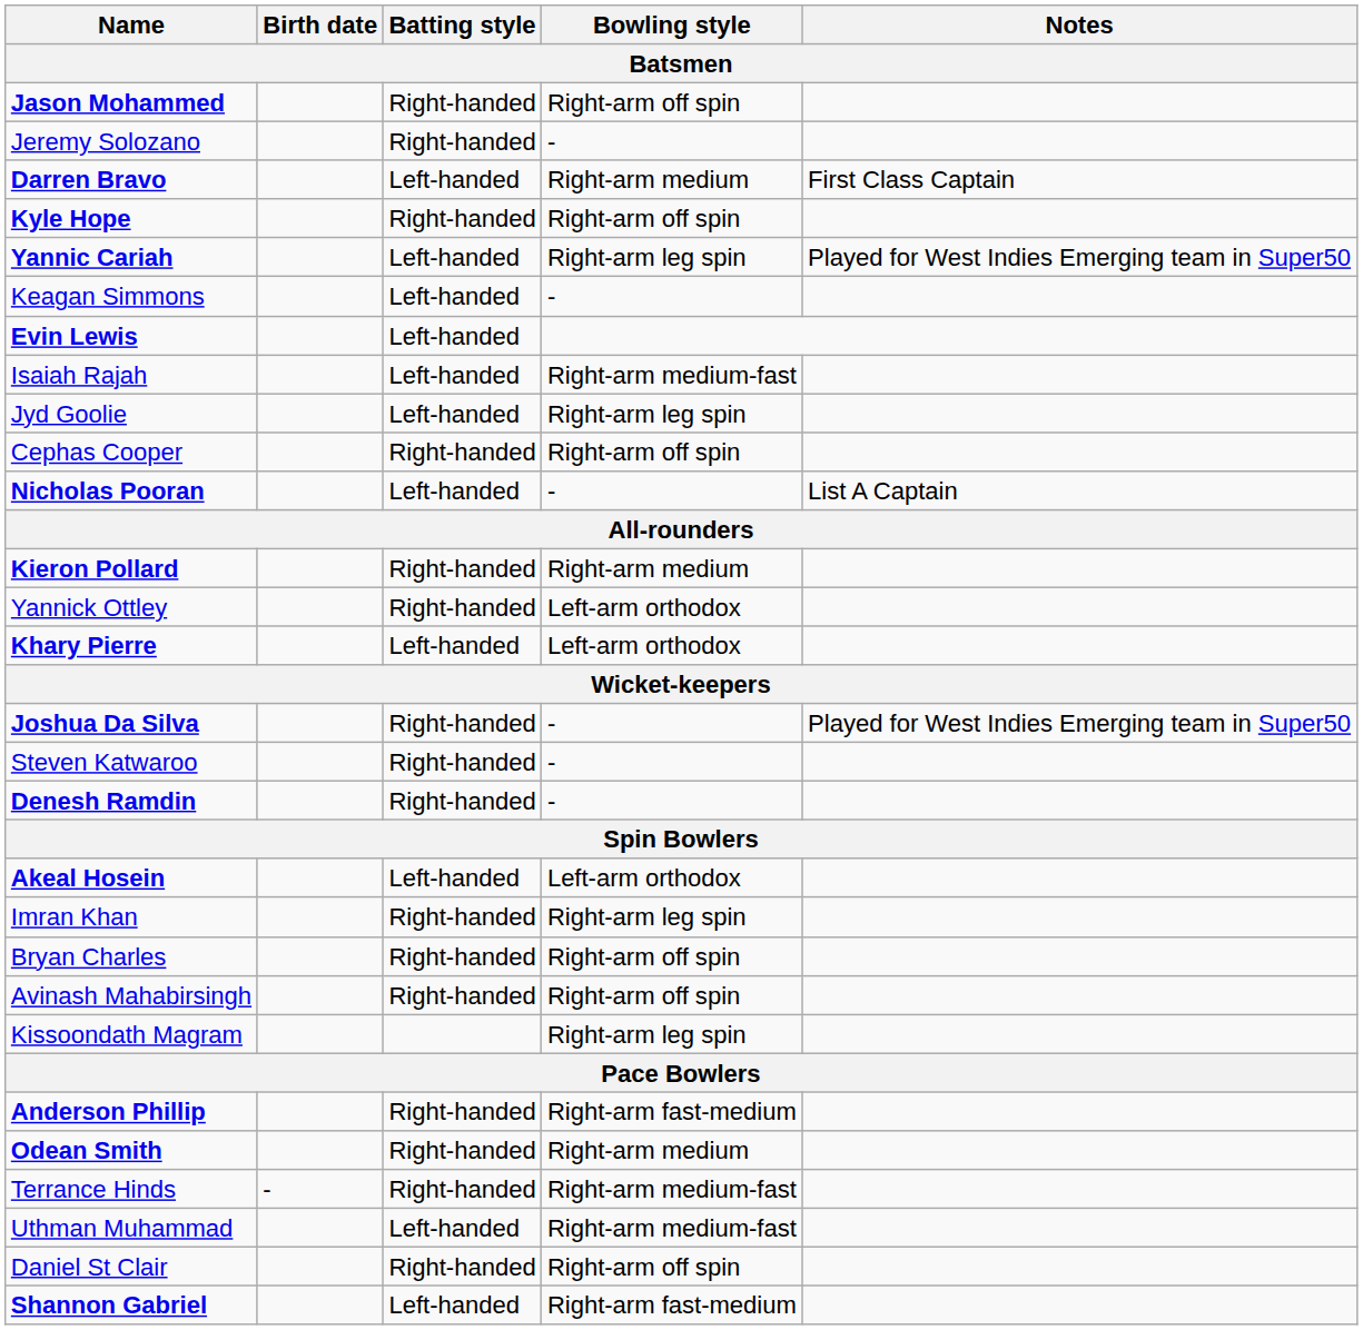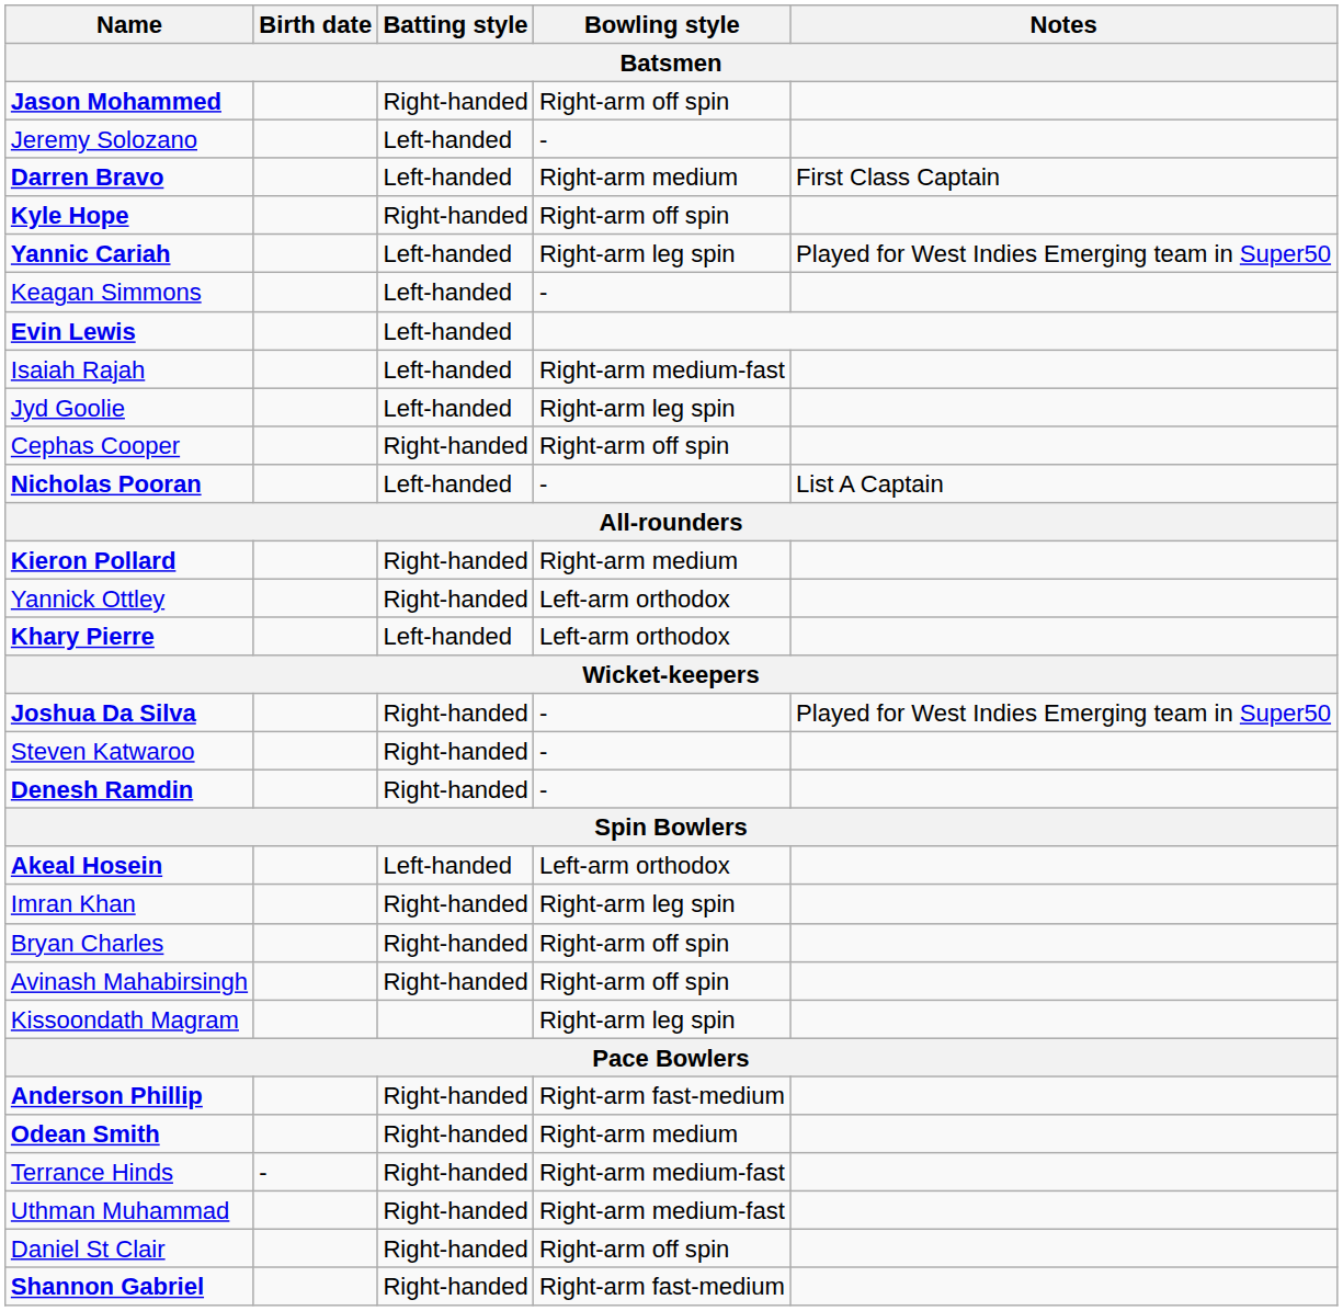Jeremy Solozano | Batting style: Right-handed -> Left-handed
Uthman Muhammad | Batting style: Left-handed -> Right-handed
Shannon Gabriel | Batting style: Left-handed -> Right-handed
